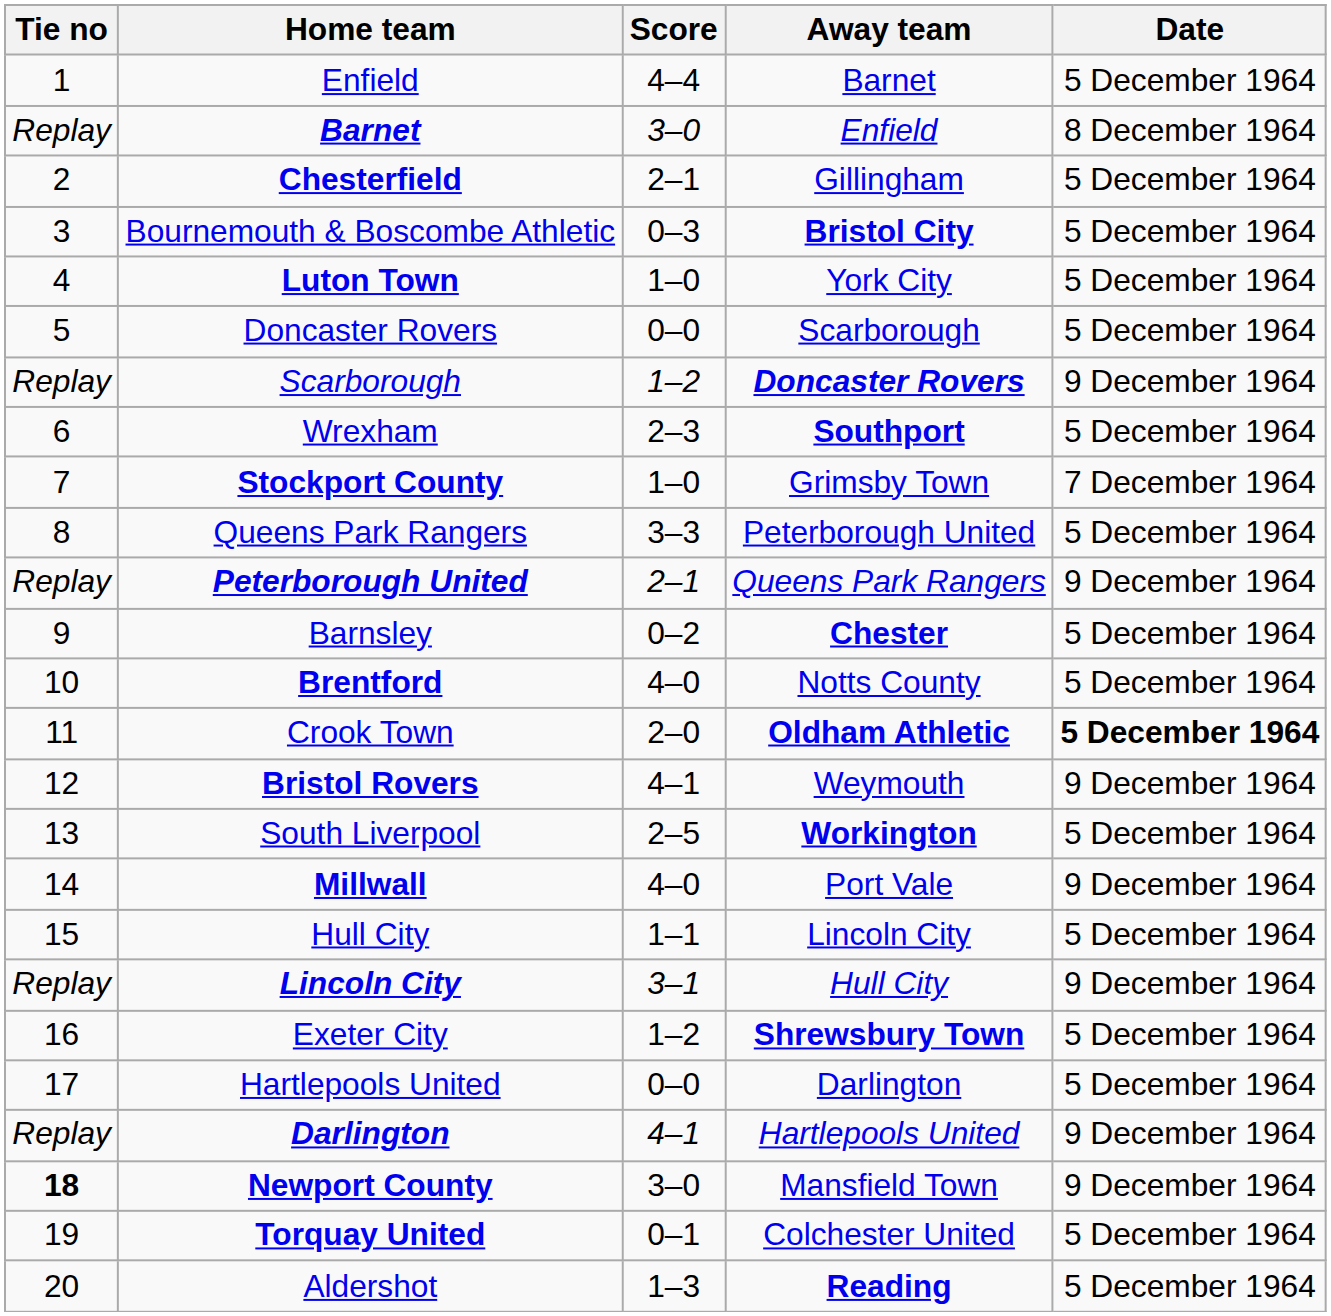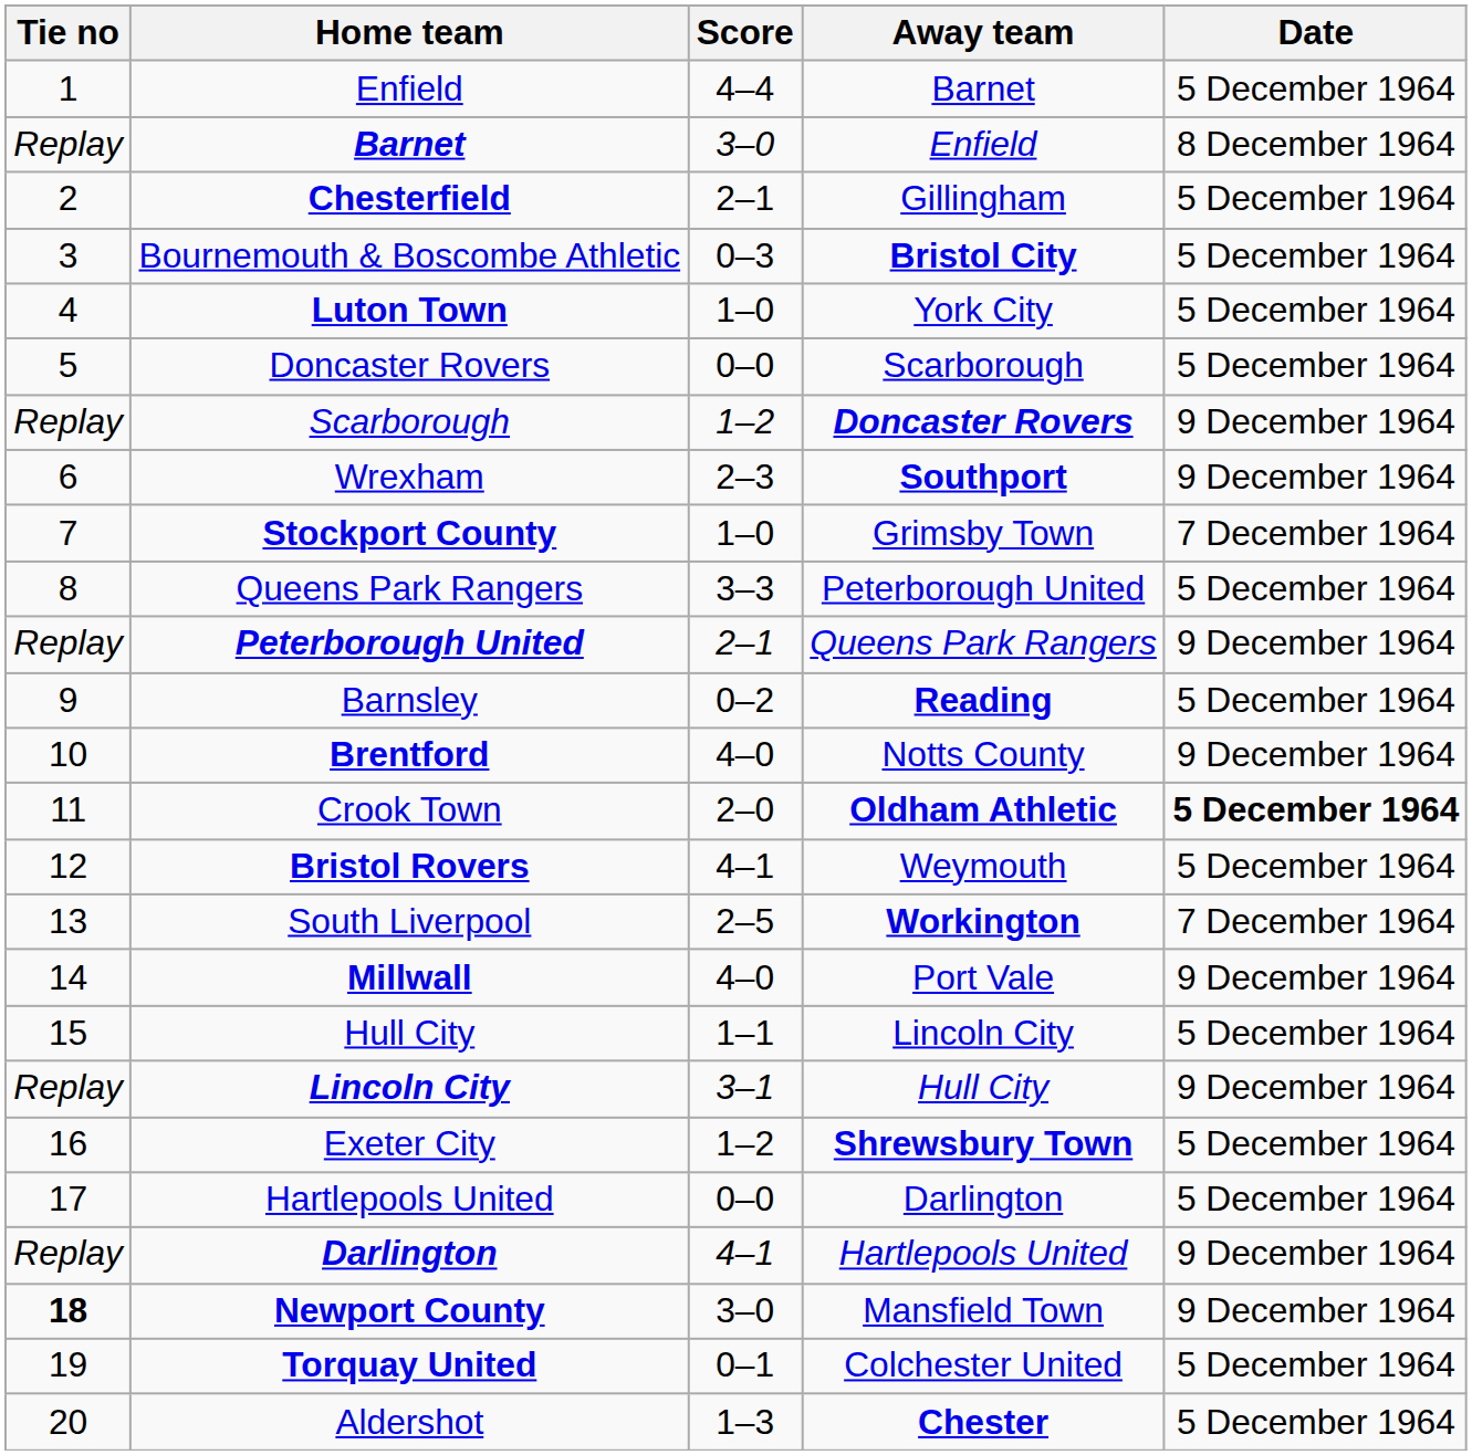Wrexham | Date: 5 December 1964 -> 9 December 1964
Barnsley | Away team: Chester -> Reading
Brentford | Date: 5 December 1964 -> 9 December 1964
Bristol Rovers | Date: 9 December 1964 -> 5 December 1964
South Liverpool | Date: 5 December 1964 -> 7 December 1964
Aldershot | Away team: Reading -> Chester
